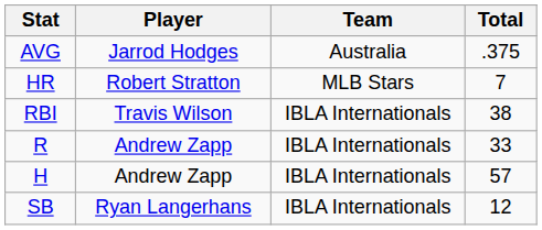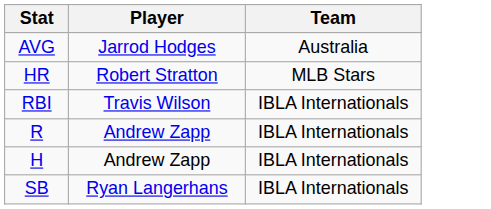- column: Total | .375 | 7 | 38 | 33 | 57 | 12
